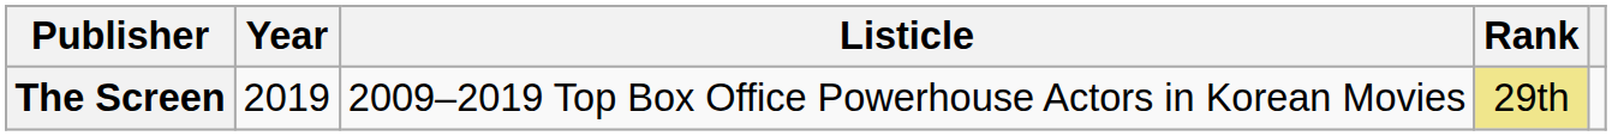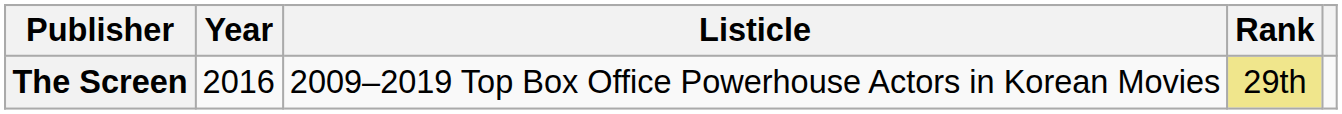The Screen | Year: 2019 -> 2016
